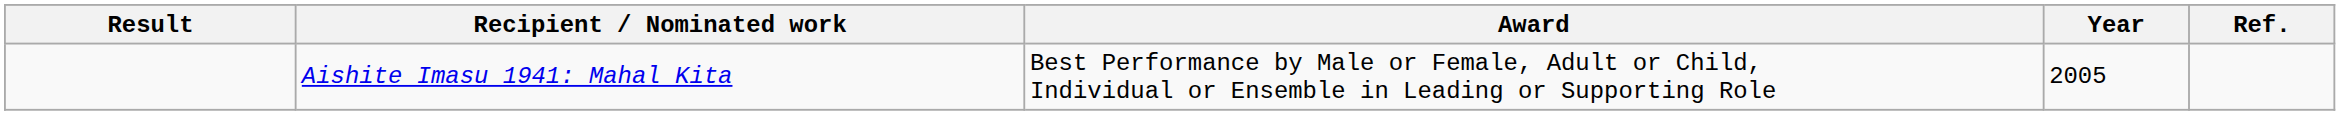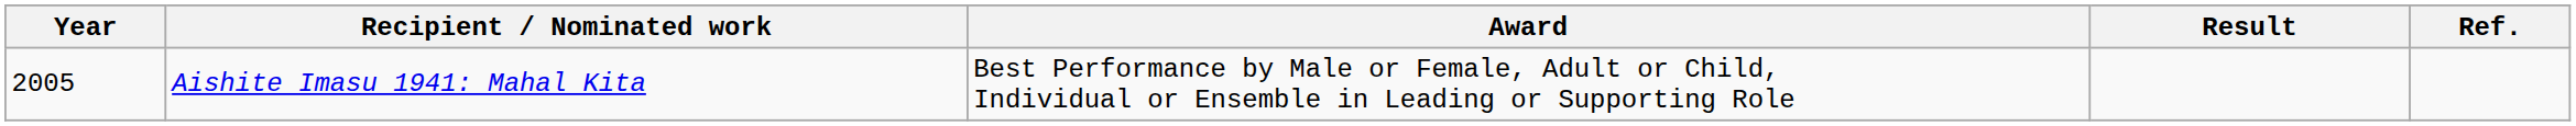columns swapped: Year <-> Result
